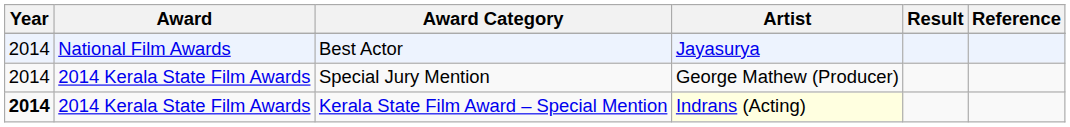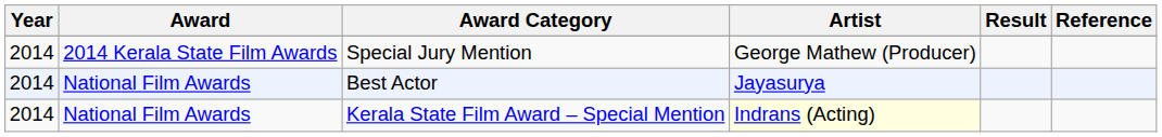rows swapped: Best Actor <-> Special Jury Mention
Kerala State Film Award – Special Mention | Year: bold -> normal
Kerala State Film Award – Special Mention | Award: 2014 Kerala State Film Awards -> National Film Awards
